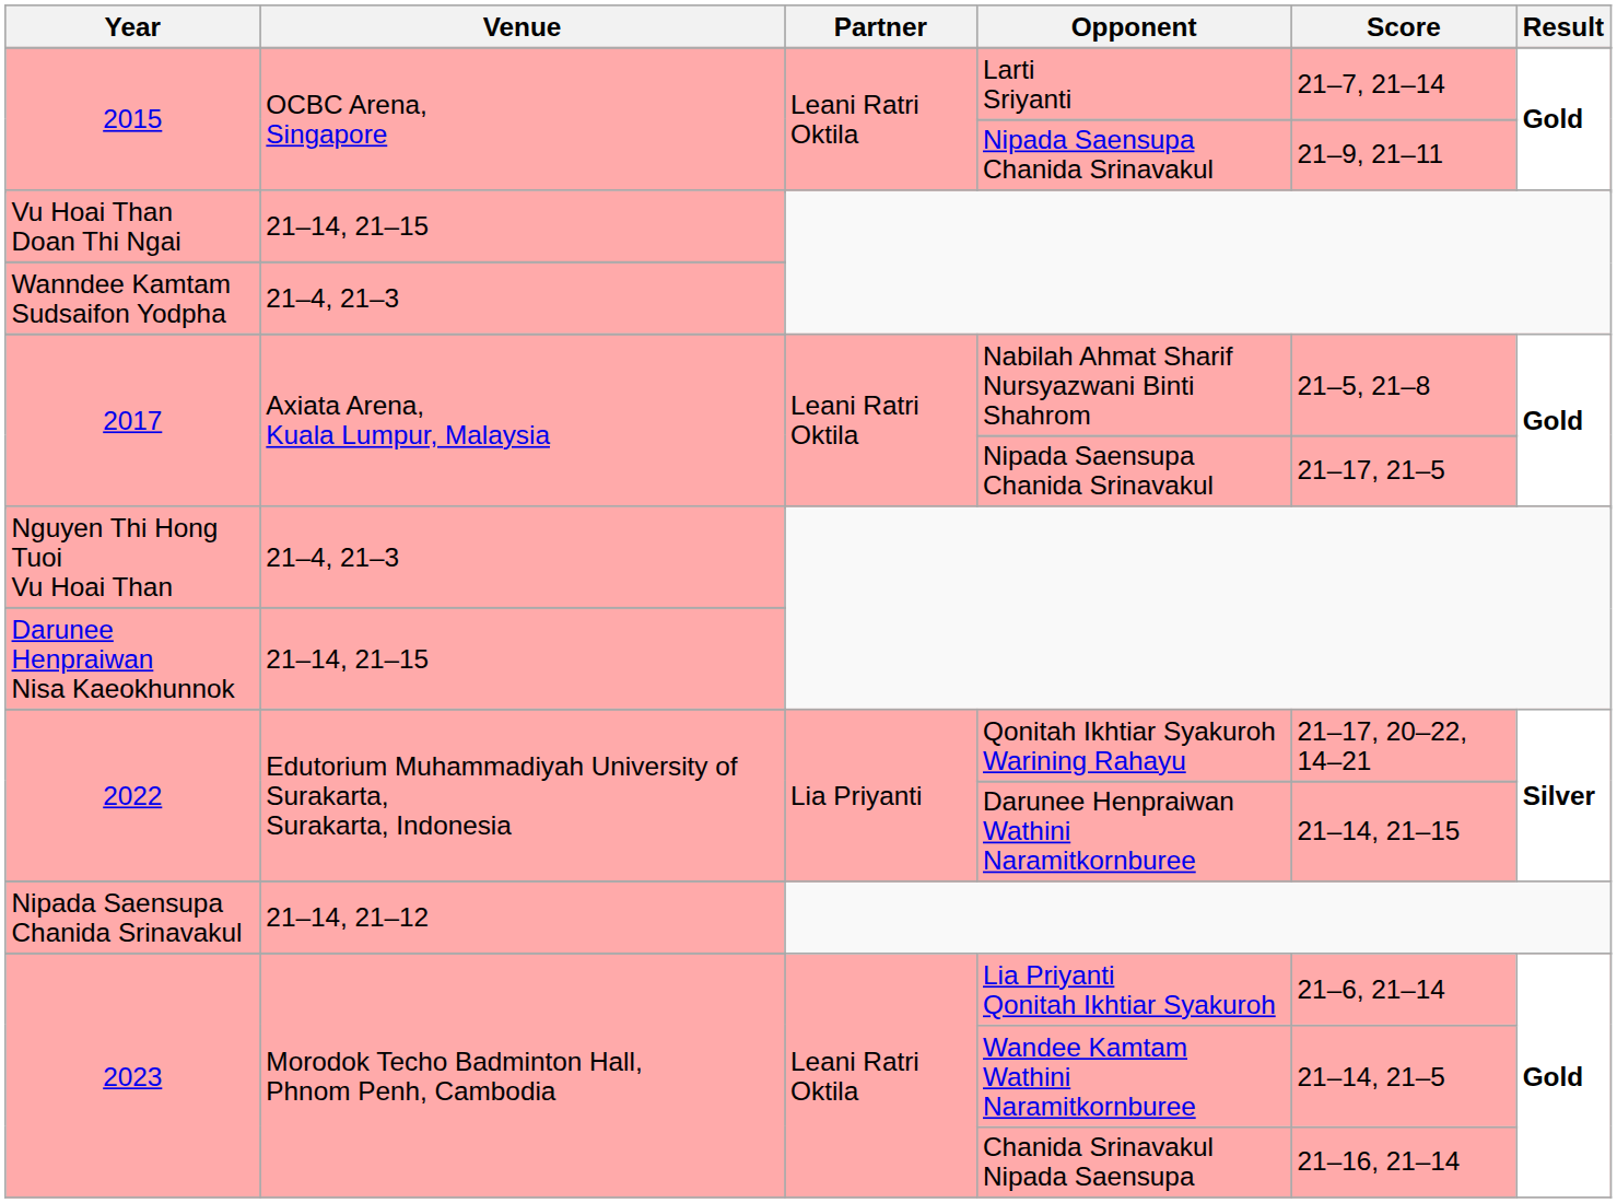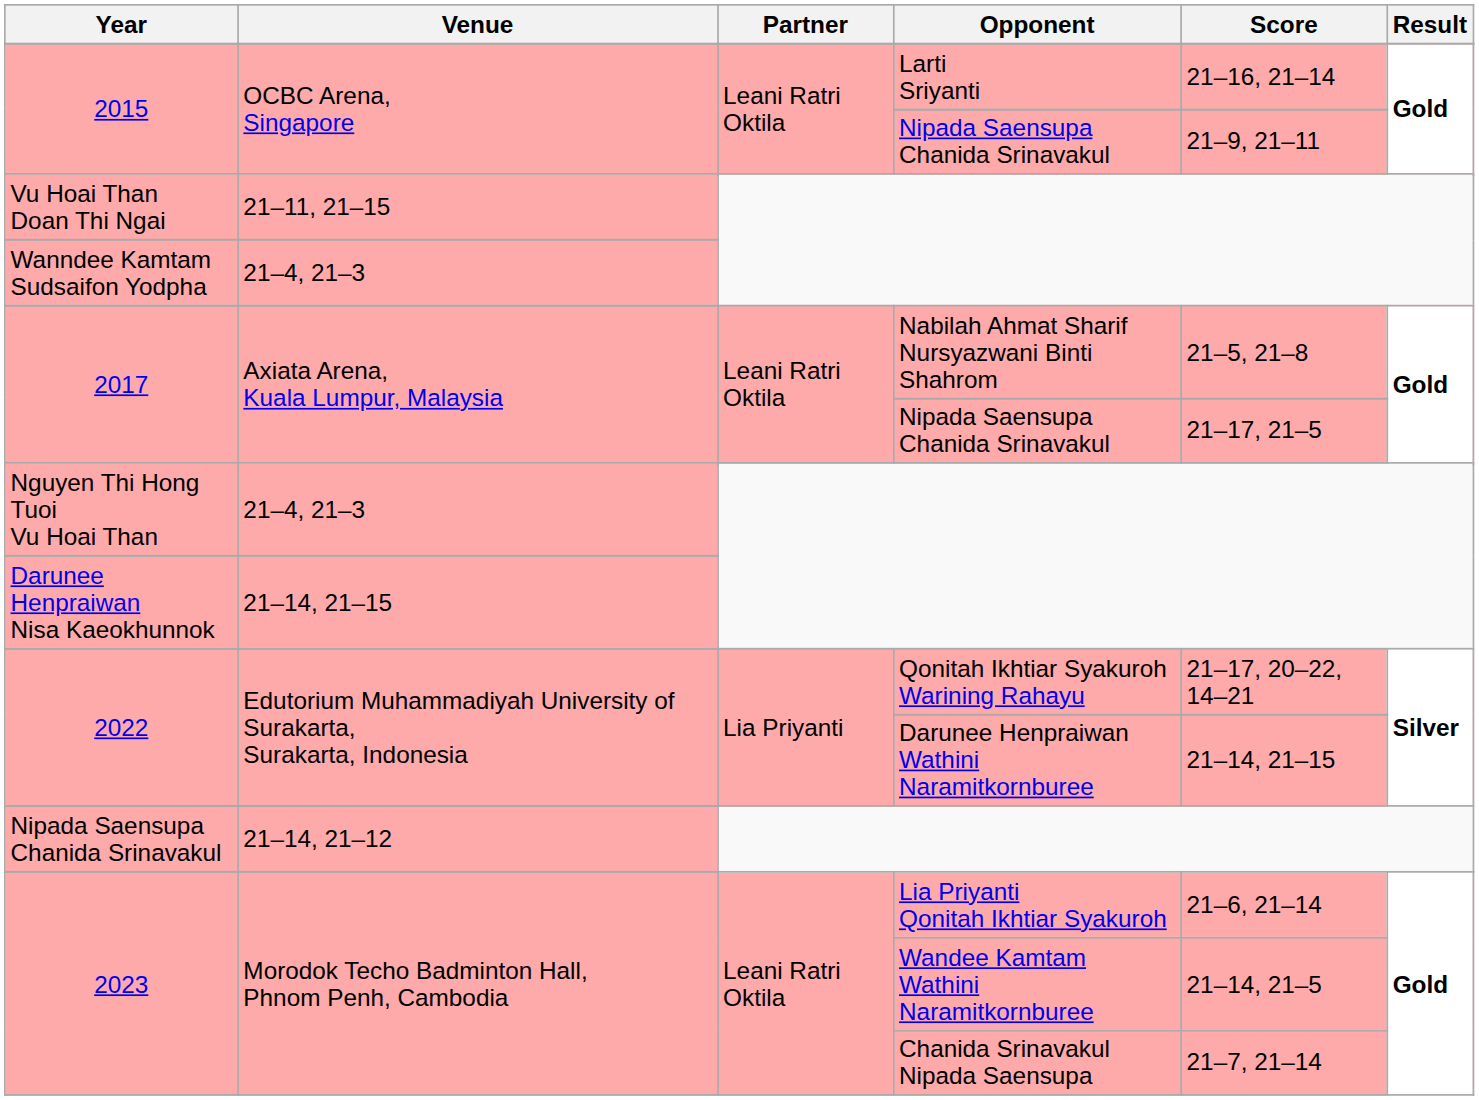2015 / Larti Sriyanti | Score: 21–7, 21–14 -> 21–16, 21–14
Vu Hoai Than Doan Thi Ngai | Venue: 21–14, 21–15 -> 21–11, 21–15
2023 / Chanida Srinavakul Nipada Saensupa | Score: 21–16, 21–14 -> 21–7, 21–14
